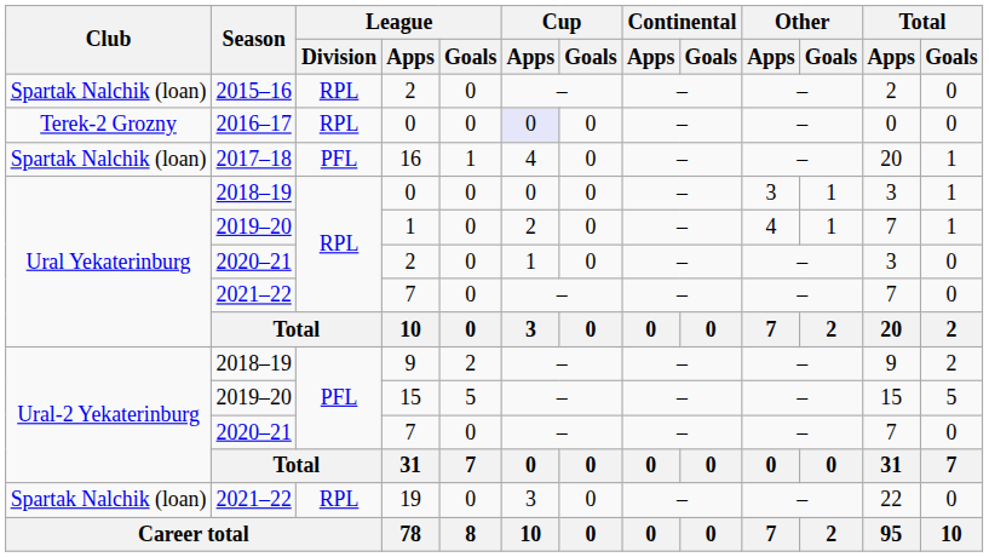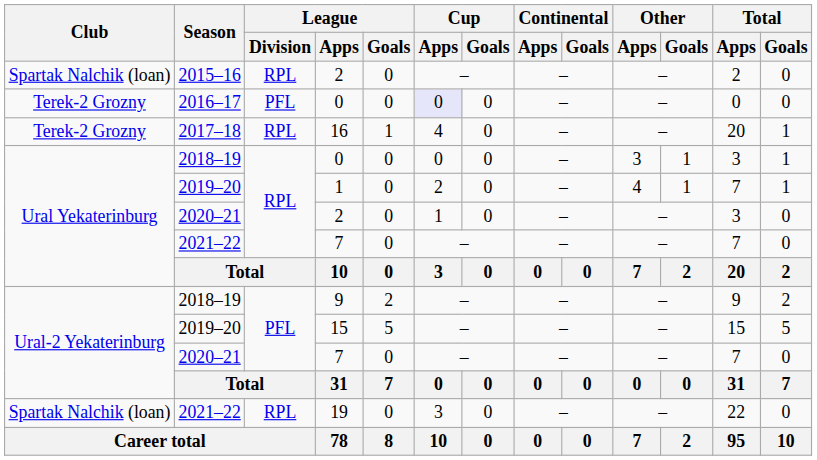2016–17 / 0 | League / Division: RPL -> PFL
16 | Club: Spartak Nalchik (loan) -> Terek-2 Grozny
16 | League / Division: PFL -> RPL
